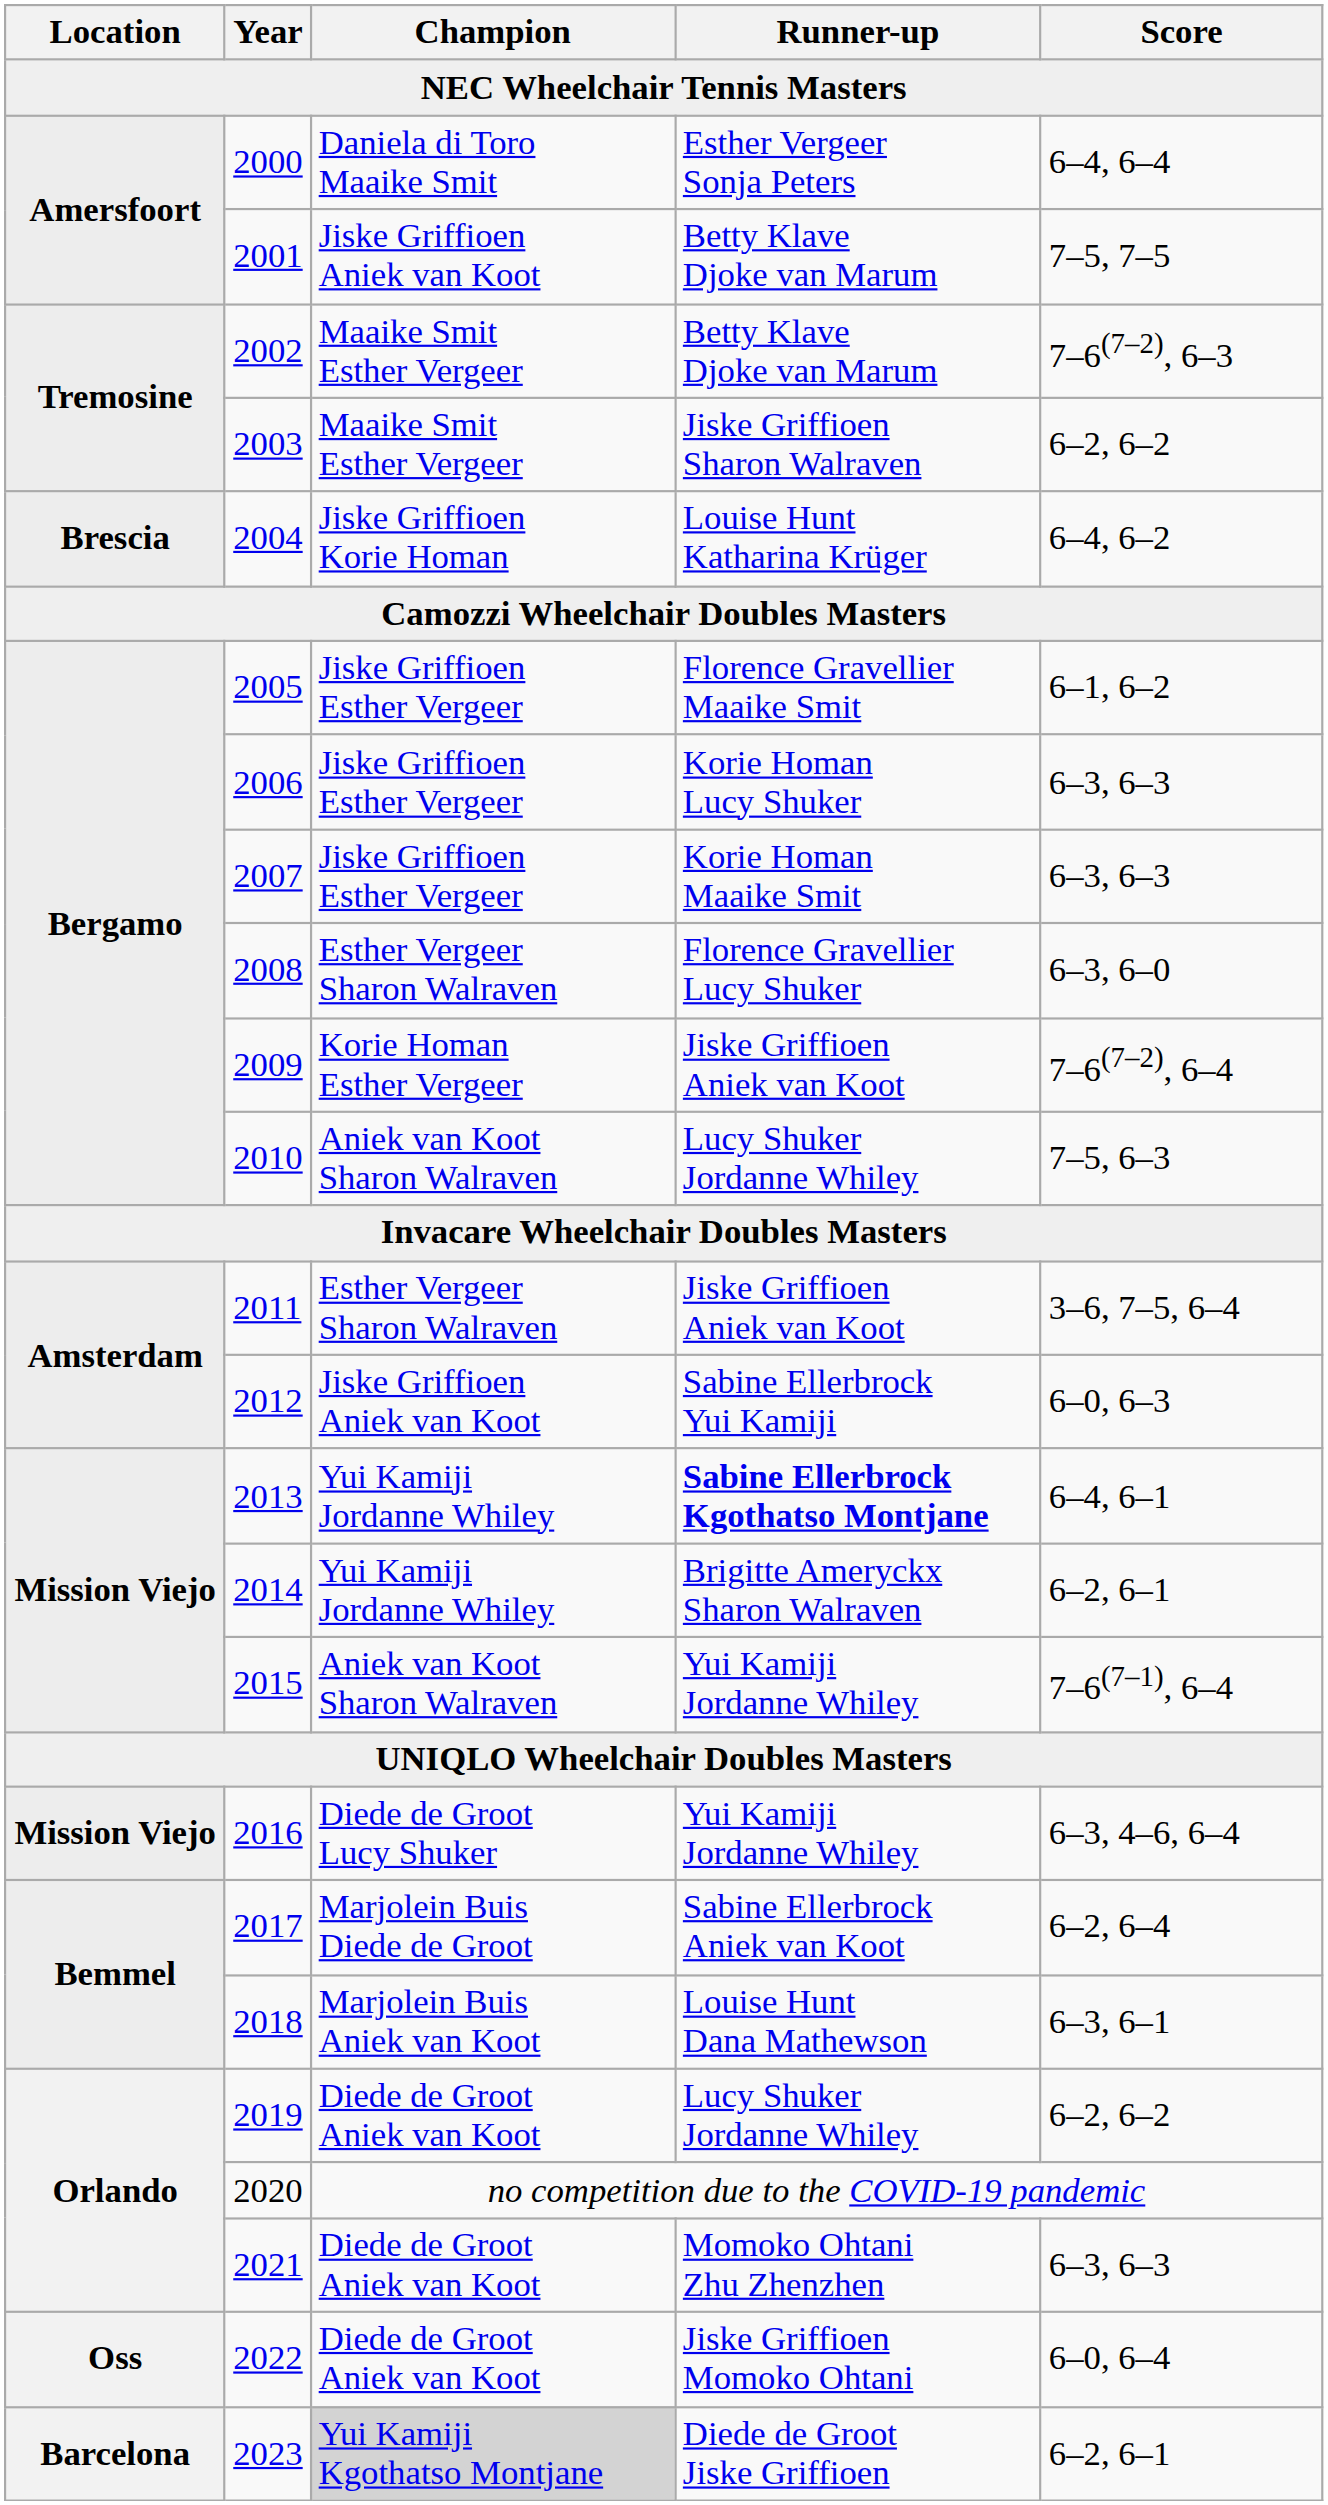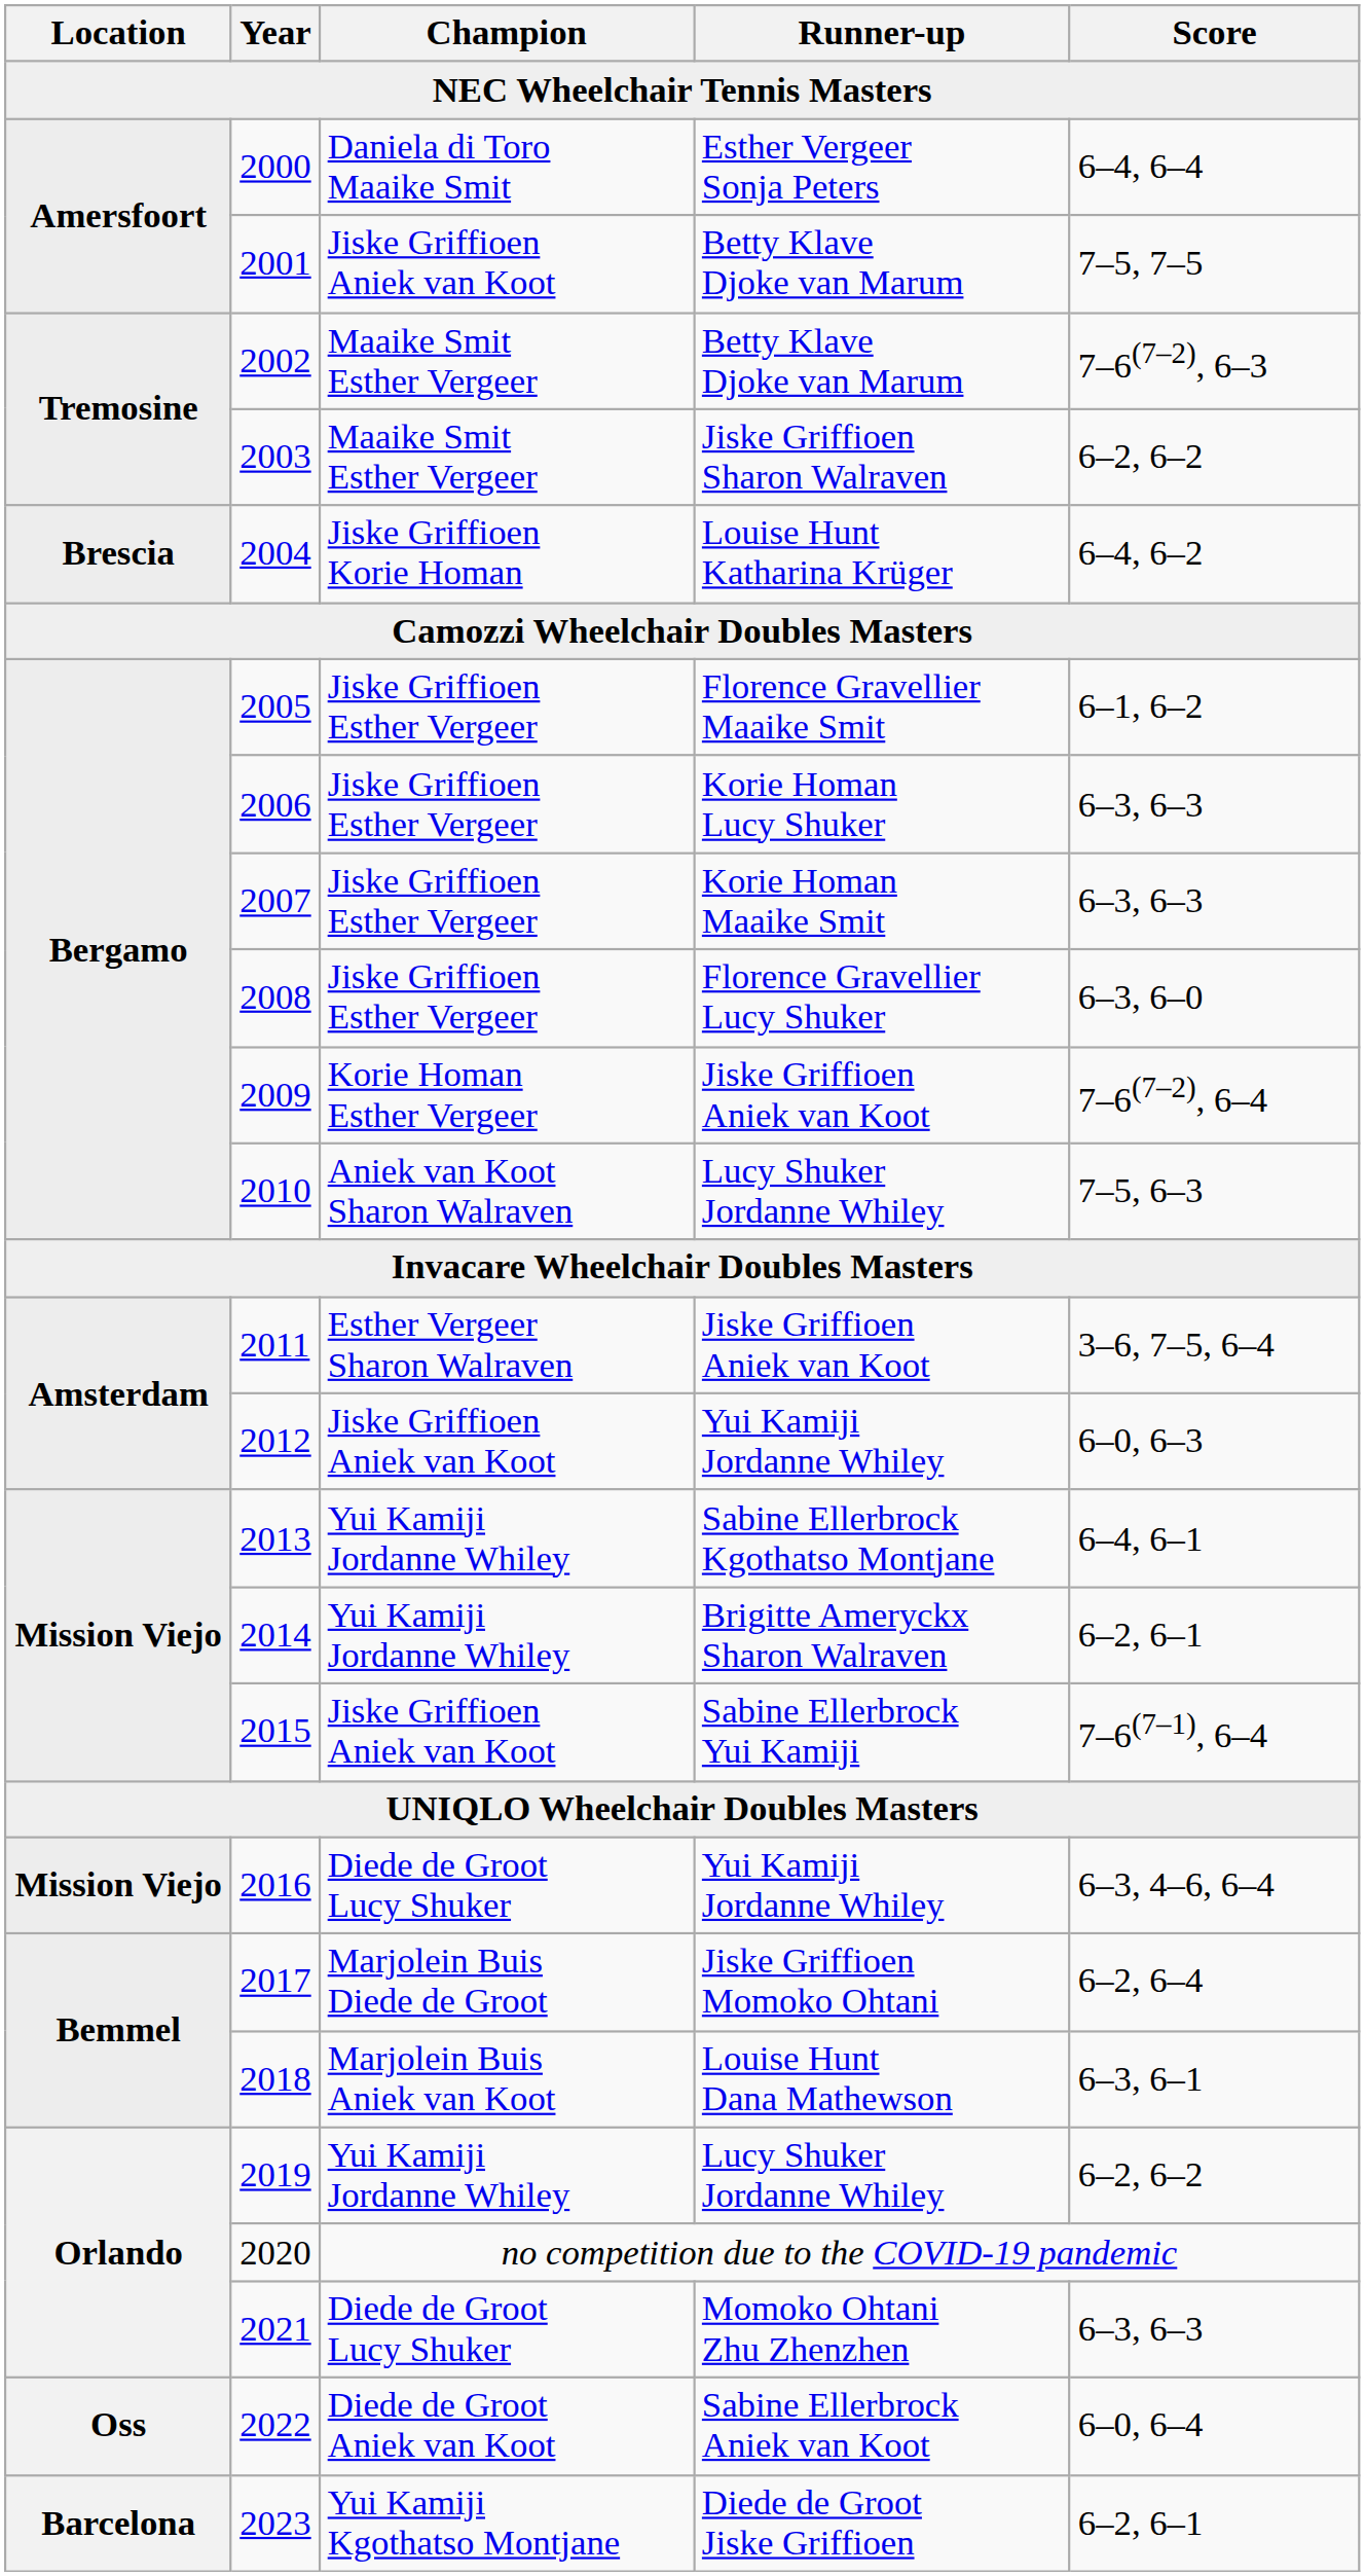2008 | Champion: Esther Vergeer Sharon Walraven -> Jiske Griffioen Esther Vergeer
2012 | Runner-up: Sabine Ellerbrock Yui Kamiji -> Yui Kamiji Jordanne Whiley
2013 | Runner-up: bold -> normal
2015 | Champion: Aniek van Koot Sharon Walraven -> Jiske Griffioen Aniek van Koot
2015 | Runner-up: Yui Kamiji Jordanne Whiley -> Sabine Ellerbrock Yui Kamiji
2017 | Runner-up: Sabine Ellerbrock Aniek van Koot -> Jiske Griffioen Momoko Ohtani
2019 | Champion: Diede de Groot Aniek van Koot -> Yui Kamiji Jordanne Whiley
2021 | Champion: Diede de Groot Aniek van Koot -> Diede de Groot Lucy Shuker
2022 | Runner-up: Jiske Griffioen Momoko Ohtani -> Sabine Ellerbrock Aniek van Koot
2023 | Champion: lightgrey background -> no background
